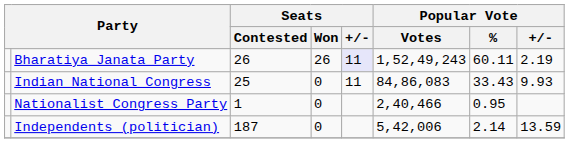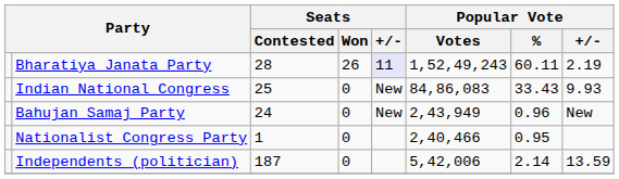Bharatiya Janata Party | Seats / Contested: 26 -> 28
Indian National Congress | Seats / +/-: 11 -> New
+ row: Bahujan Samaj Party | 24 | 0 | New | 2,43,949 | 0.96 | New
